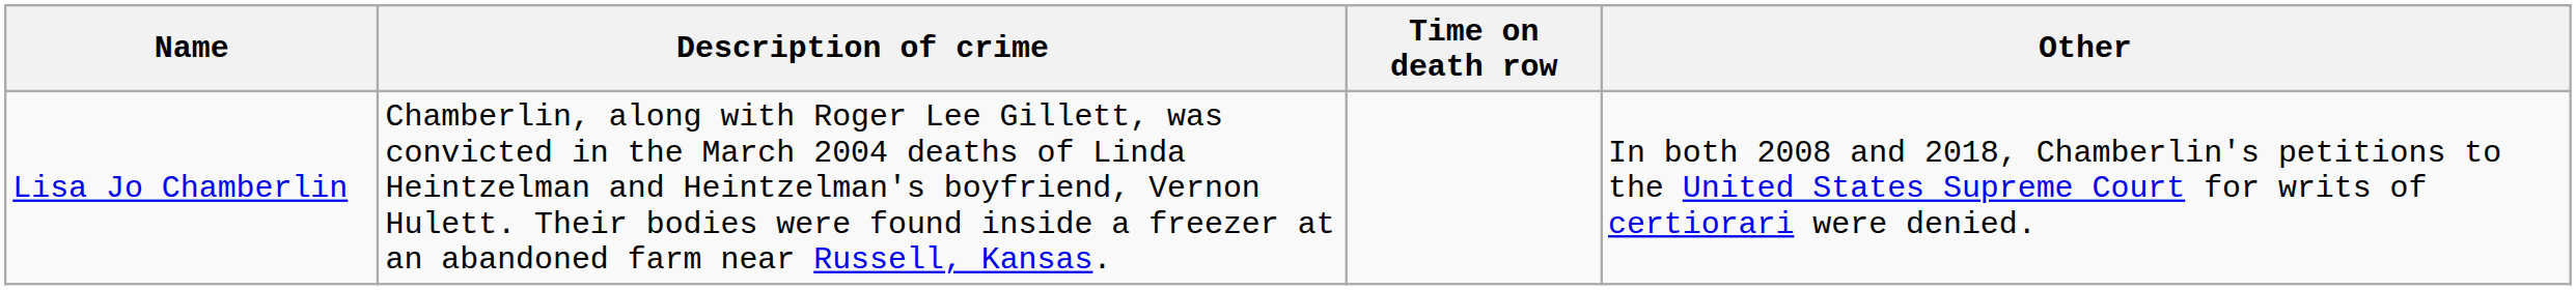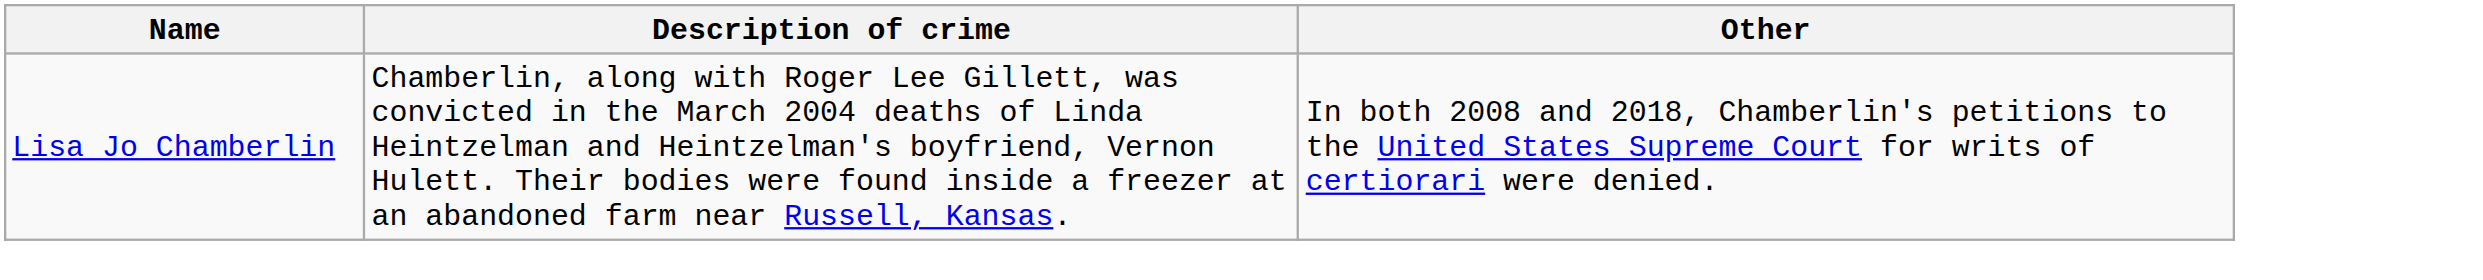- column: Time on death row
